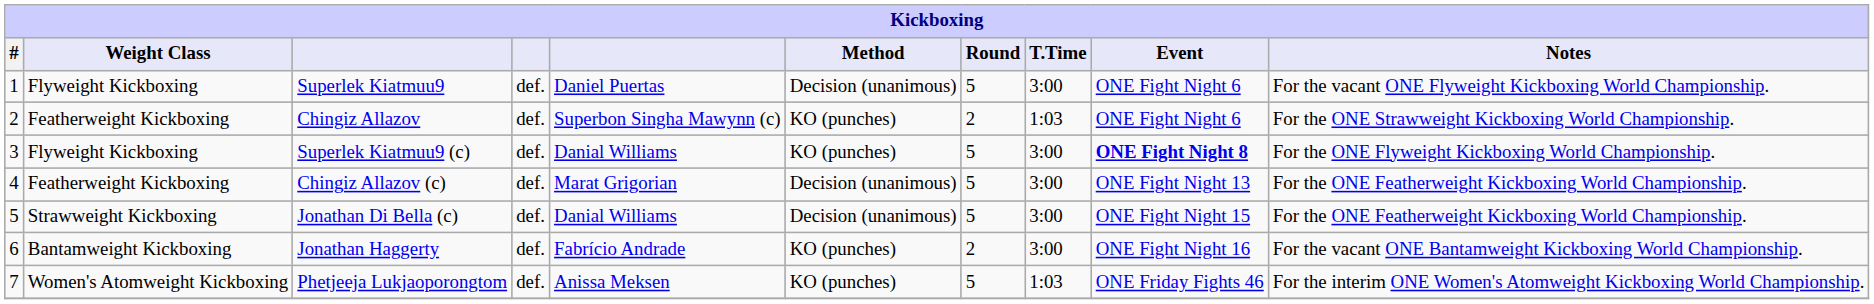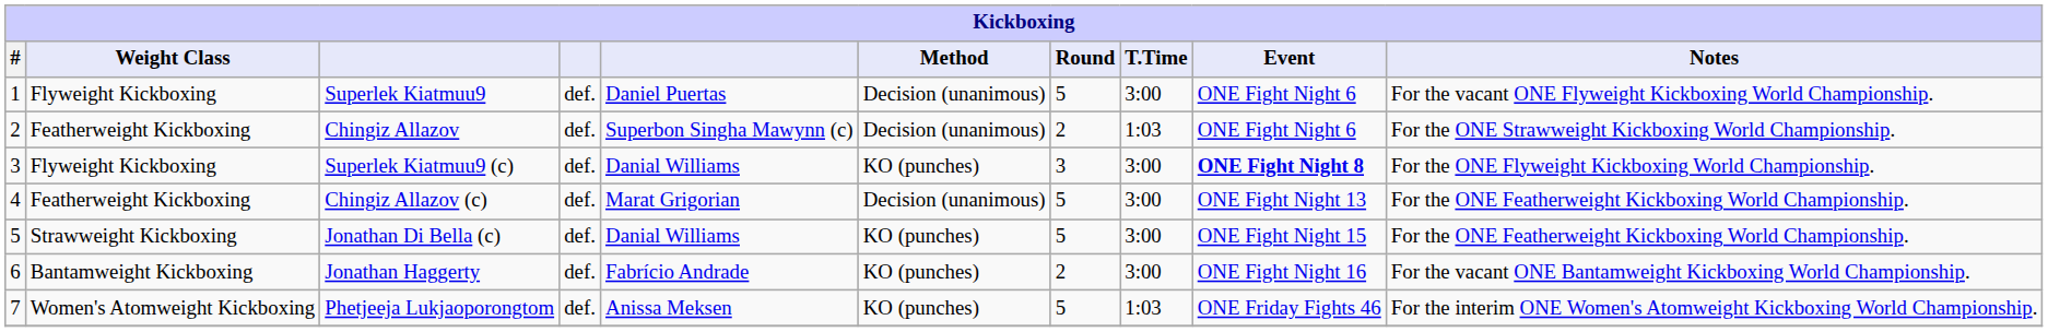Chingiz Allazov | Method: KO (punches) -> Decision (unanimous)
Superlek Kiatmuu9 (c) | Round: 5 -> 3
Jonathan Di Bella (c) | Method: Decision (unanimous) -> KO (punches)
